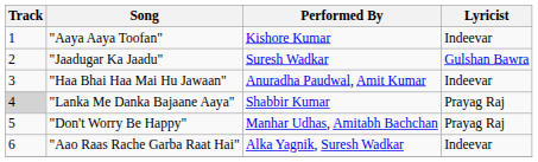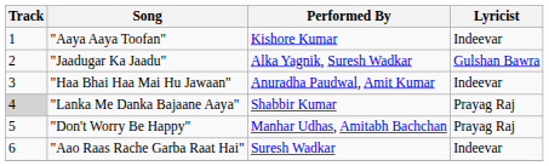"Jaadugar Ka Jaadu" | Performed By: Suresh Wadkar -> Alka Yagnik, Suresh Wadkar
"Aao Raas Rache Garba Raat Hai" | Performed By: Alka Yagnik, Suresh Wadkar -> Suresh Wadkar
